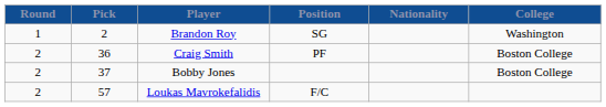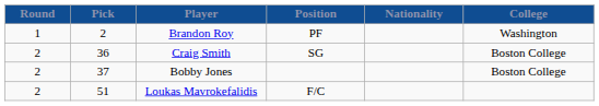Brandon Roy | Position: SG -> PF
Craig Smith | Position: PF -> SG
Loukas Mavrokefalidis | Pick: 57 -> 51
